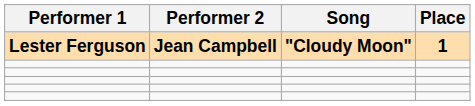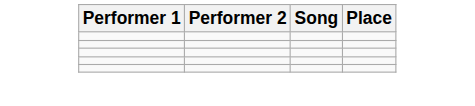- row: Lester Ferguson | Jean Campbell | "Cloudy Moon" | 1
